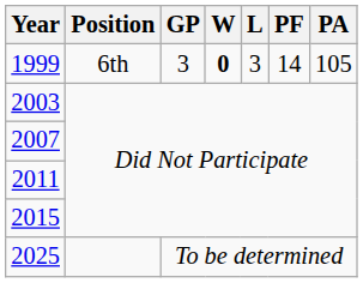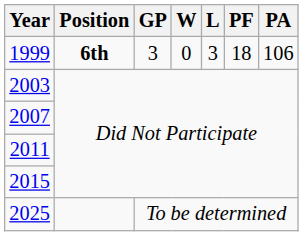1999 | Position: normal -> bold
1999 | W: bold -> normal
1999 | PF: 14 -> 18
1999 | PA: 105 -> 106
